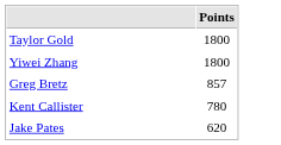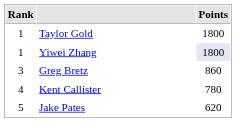+ column: Rank | 1 | 1 | 3 | 4 | 5
Yiwei Zhang | Points: no background -> lavender background
Greg Bretz | Points: 857 -> 860
